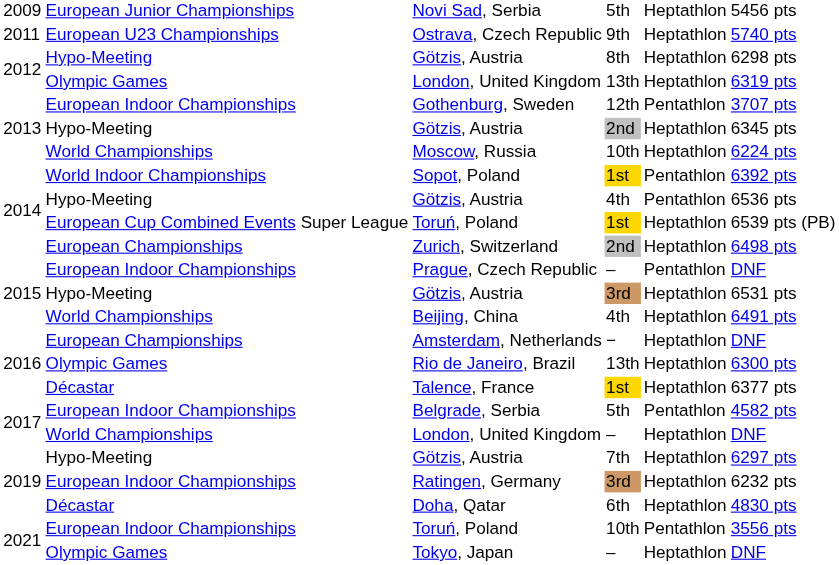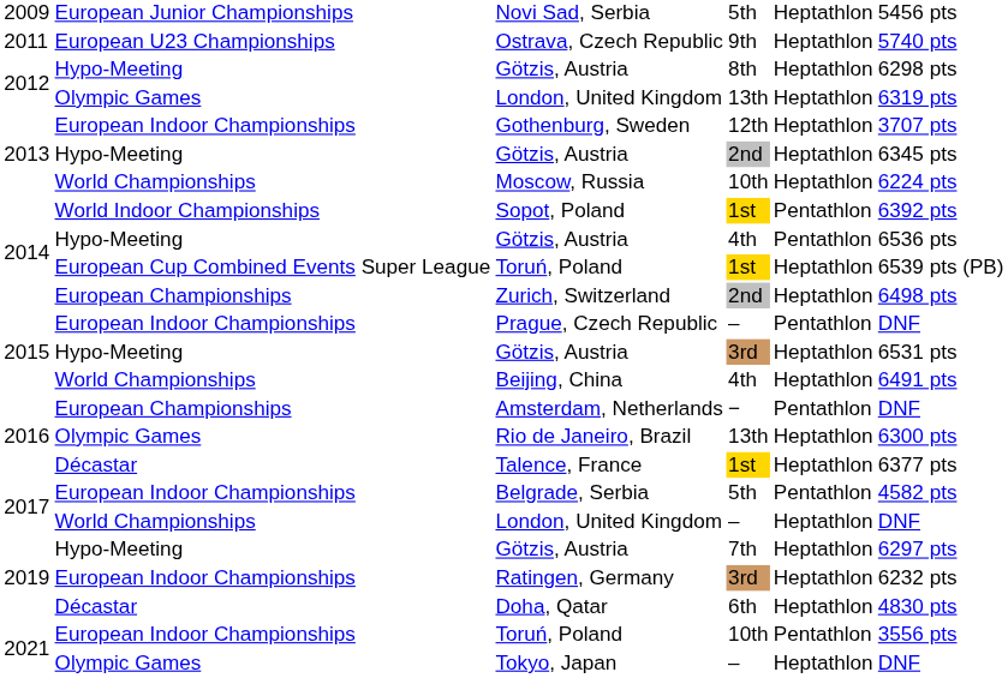Gothenburg, Sweden | column 5: Pentathlon -> Heptathlon
Amsterdam, Netherlands | column 5: Heptathlon -> Pentathlon
